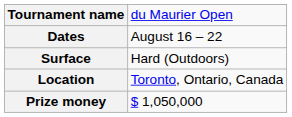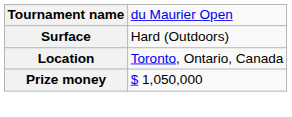- row: Dates | August 16 – 22
